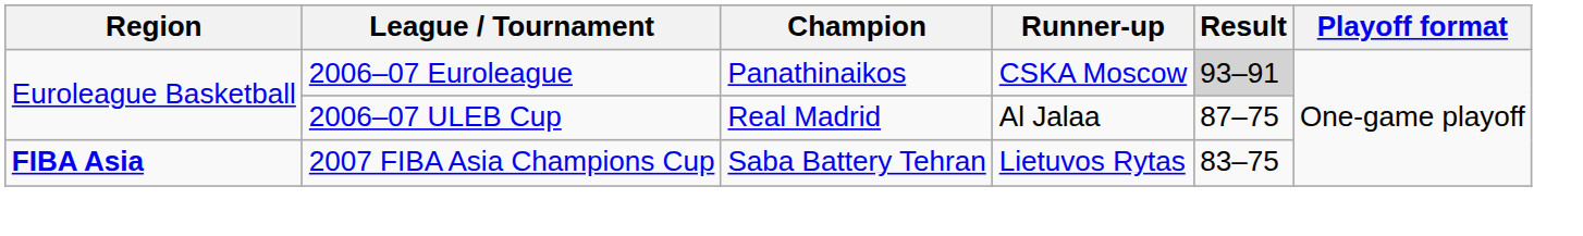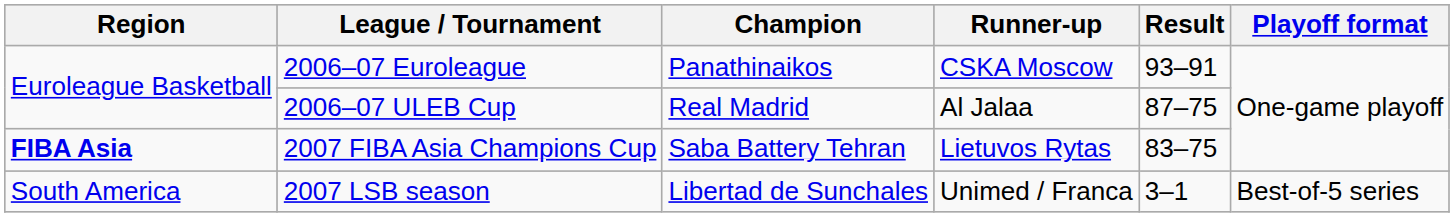2006–07 Euroleague | Result: lightgrey background -> no background
+ row: South America | 2007 LSB season | Libertad de Sunchales | Unimed / Franca | 3–1 | Best-of-5 series
